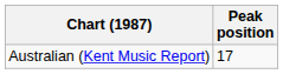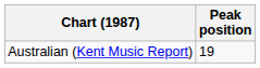Australian (Kent Music Report) | Peak position: 17 -> 19
